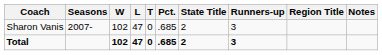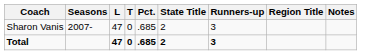- column: W | 102 | 102
